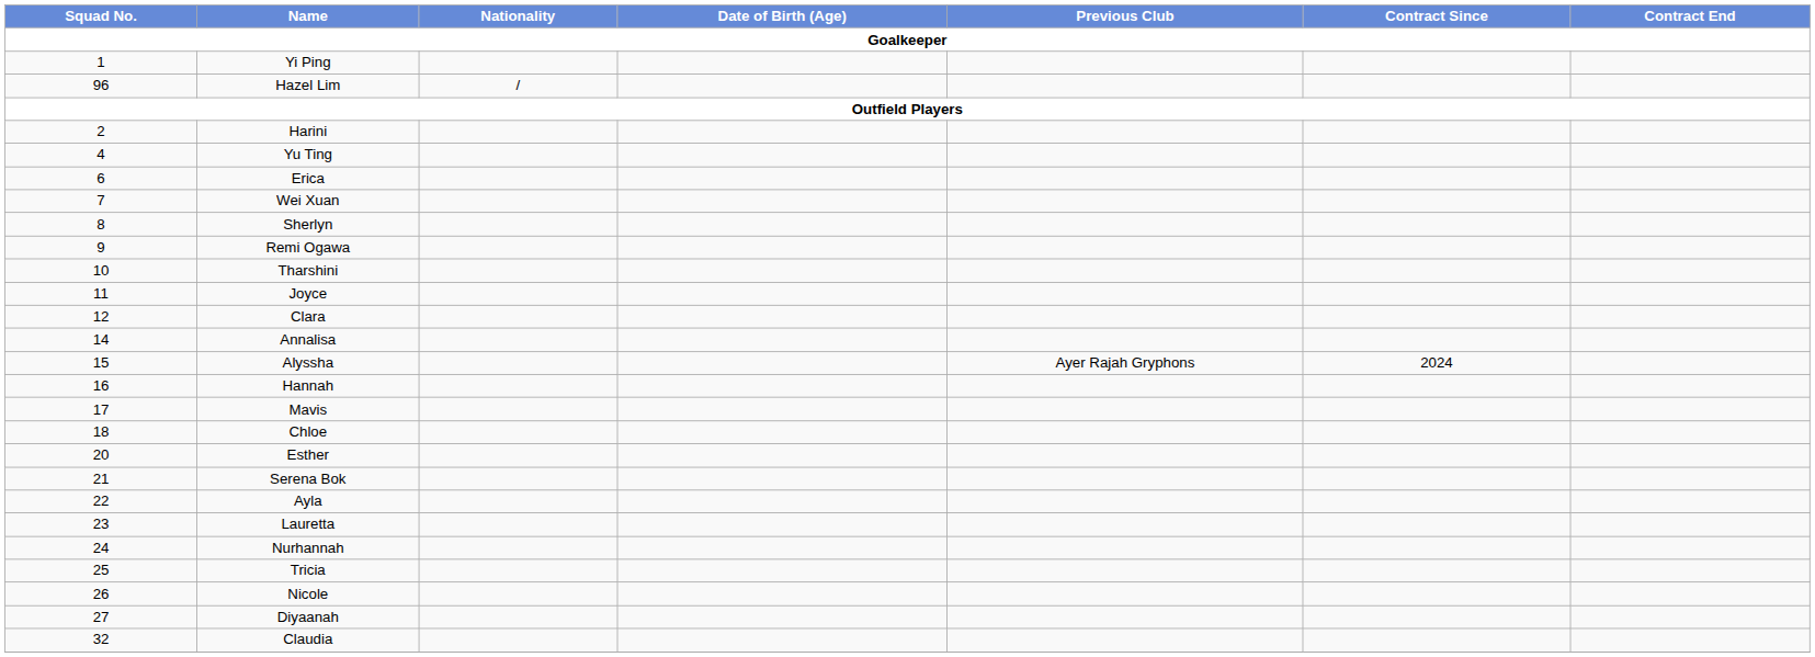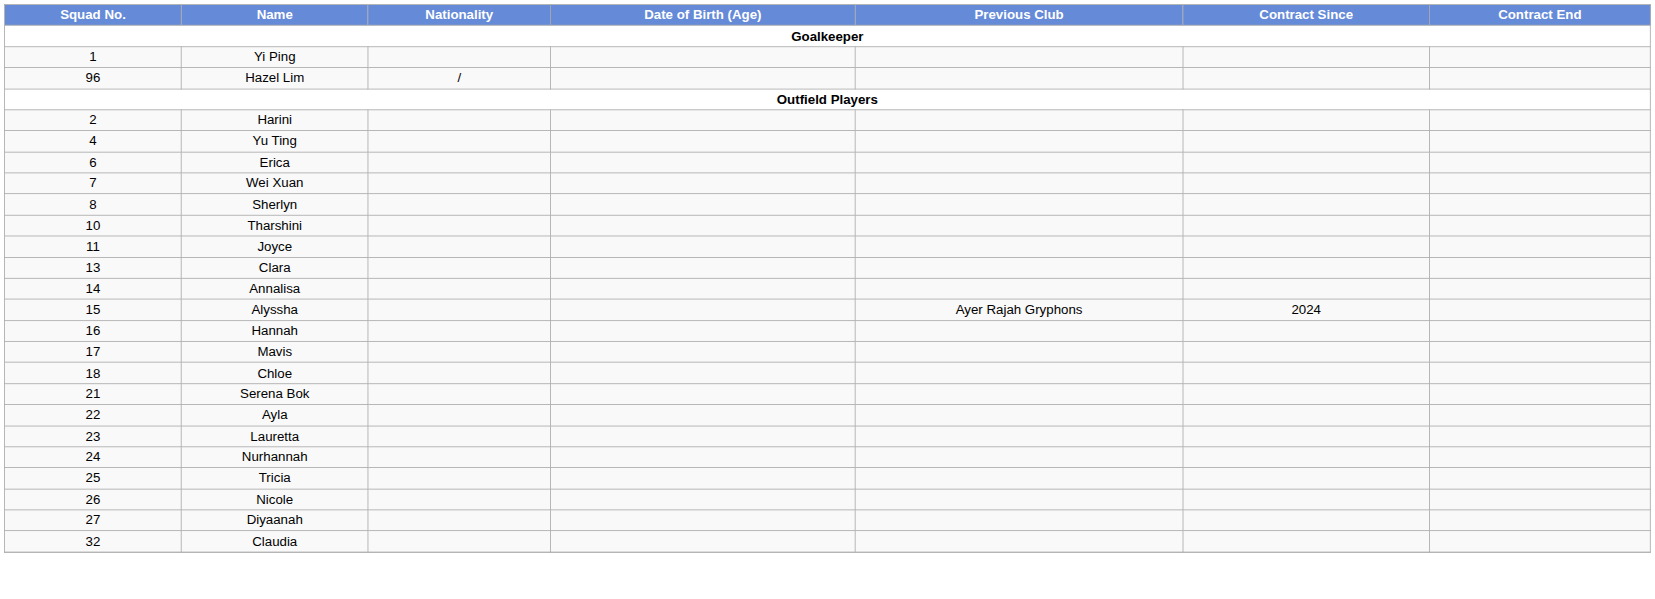- row: 9 | Remi Ogawa
Clara | Squad No.: 12 -> 13
- row: 20 | Esther
